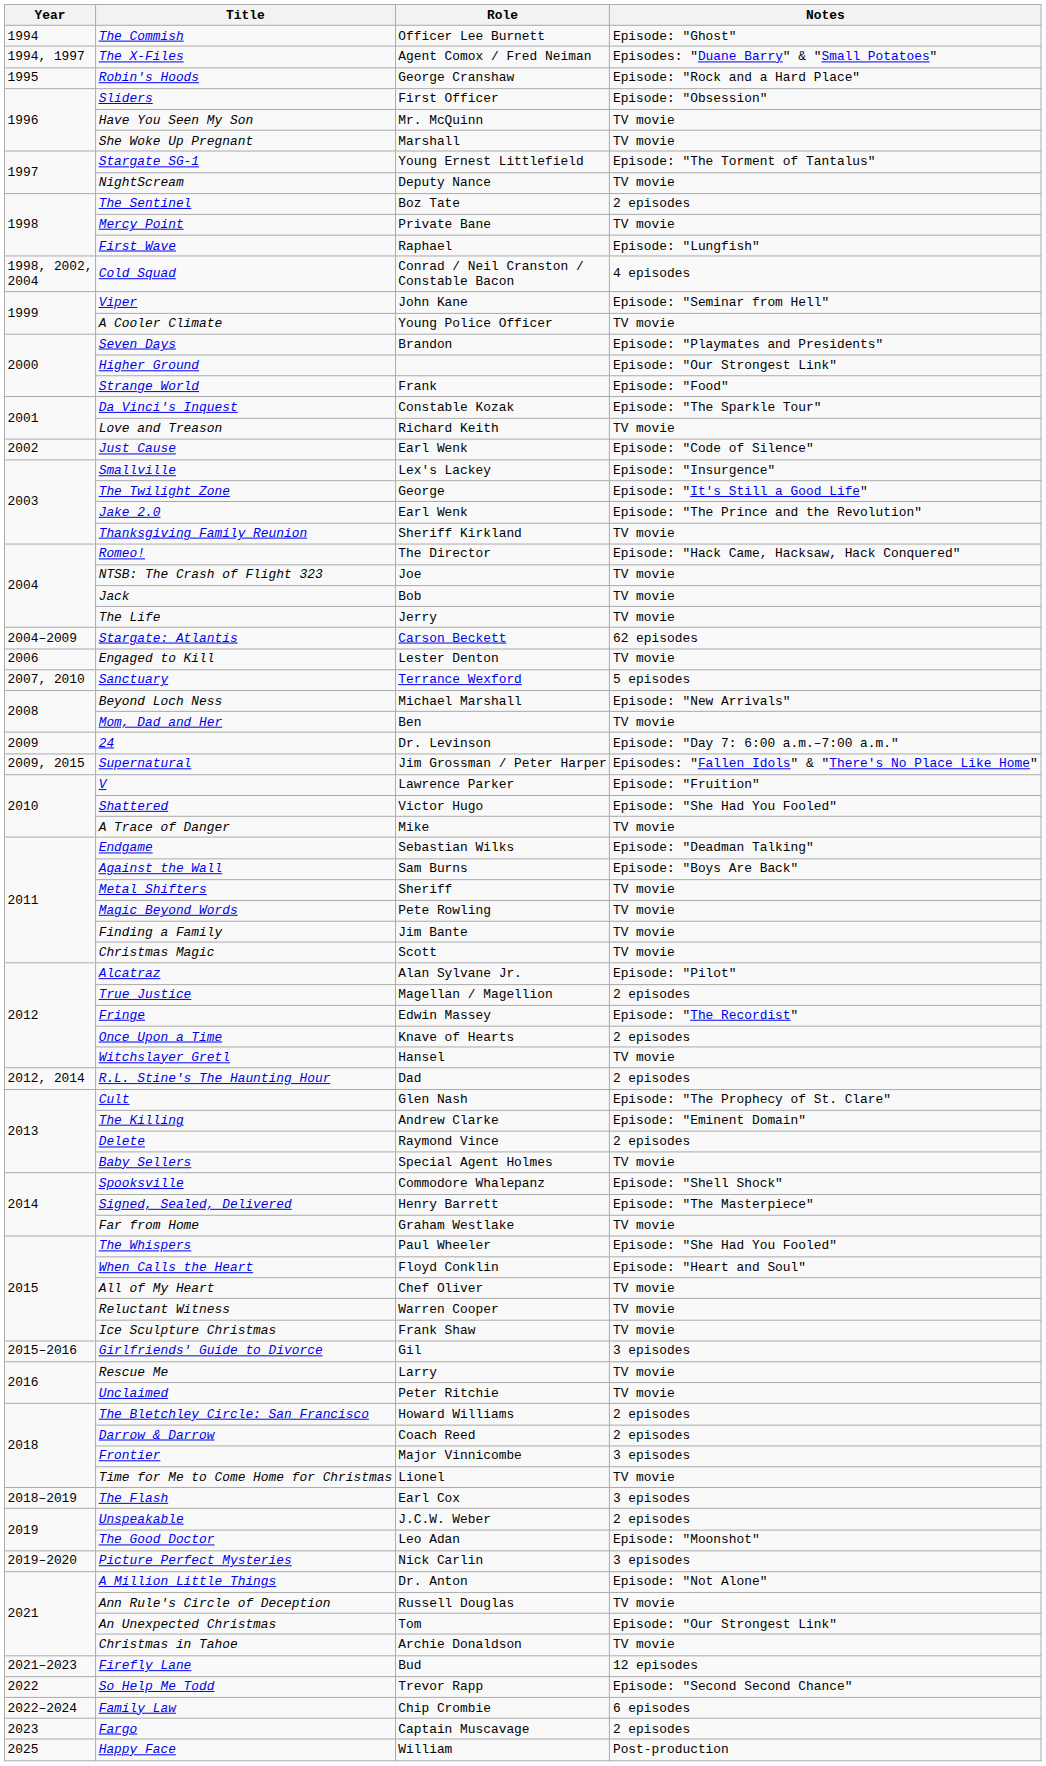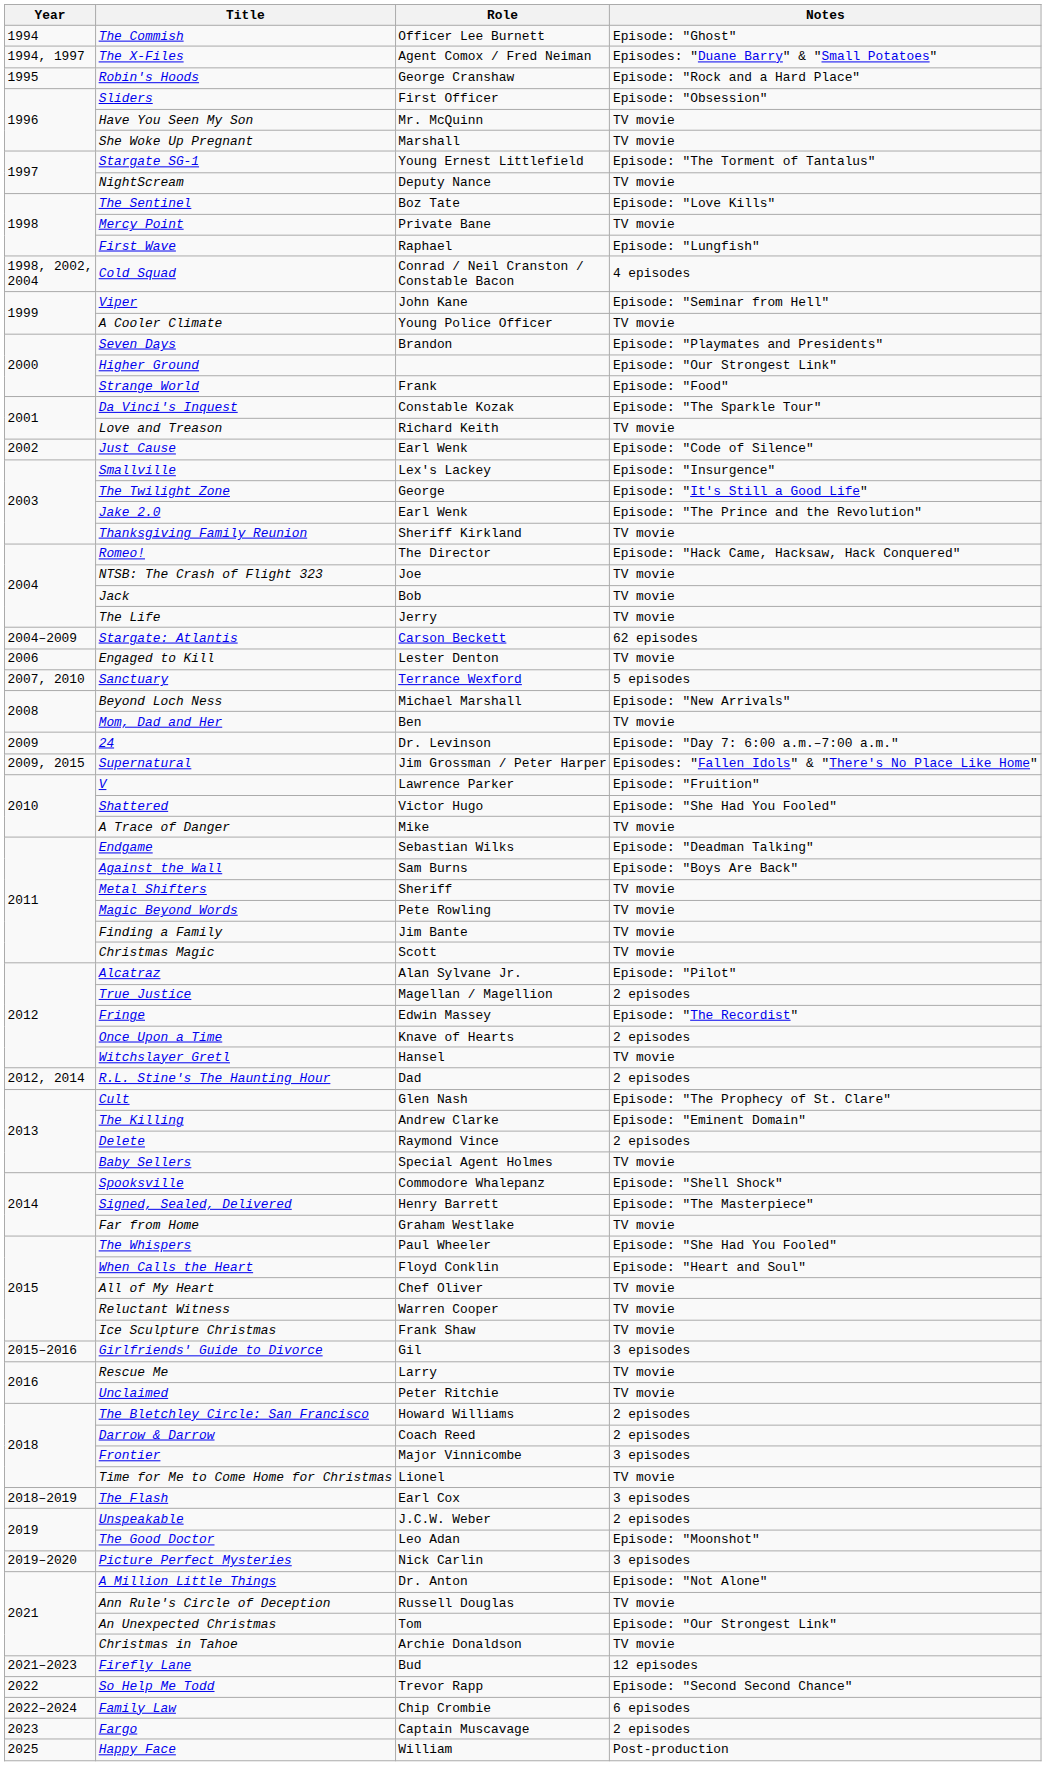The Sentinel | Notes: 2 episodes -> Episode: "Love Kills"
